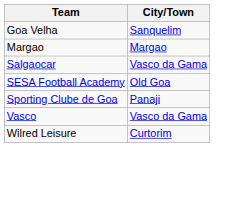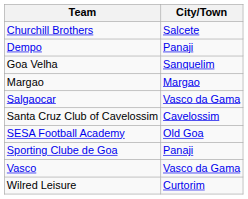+ row: Churchill Brothers | Salcete
+ row: Dempo | Panaji
+ row: Santa Cruz Club of Cavelossim | Cavelossim
